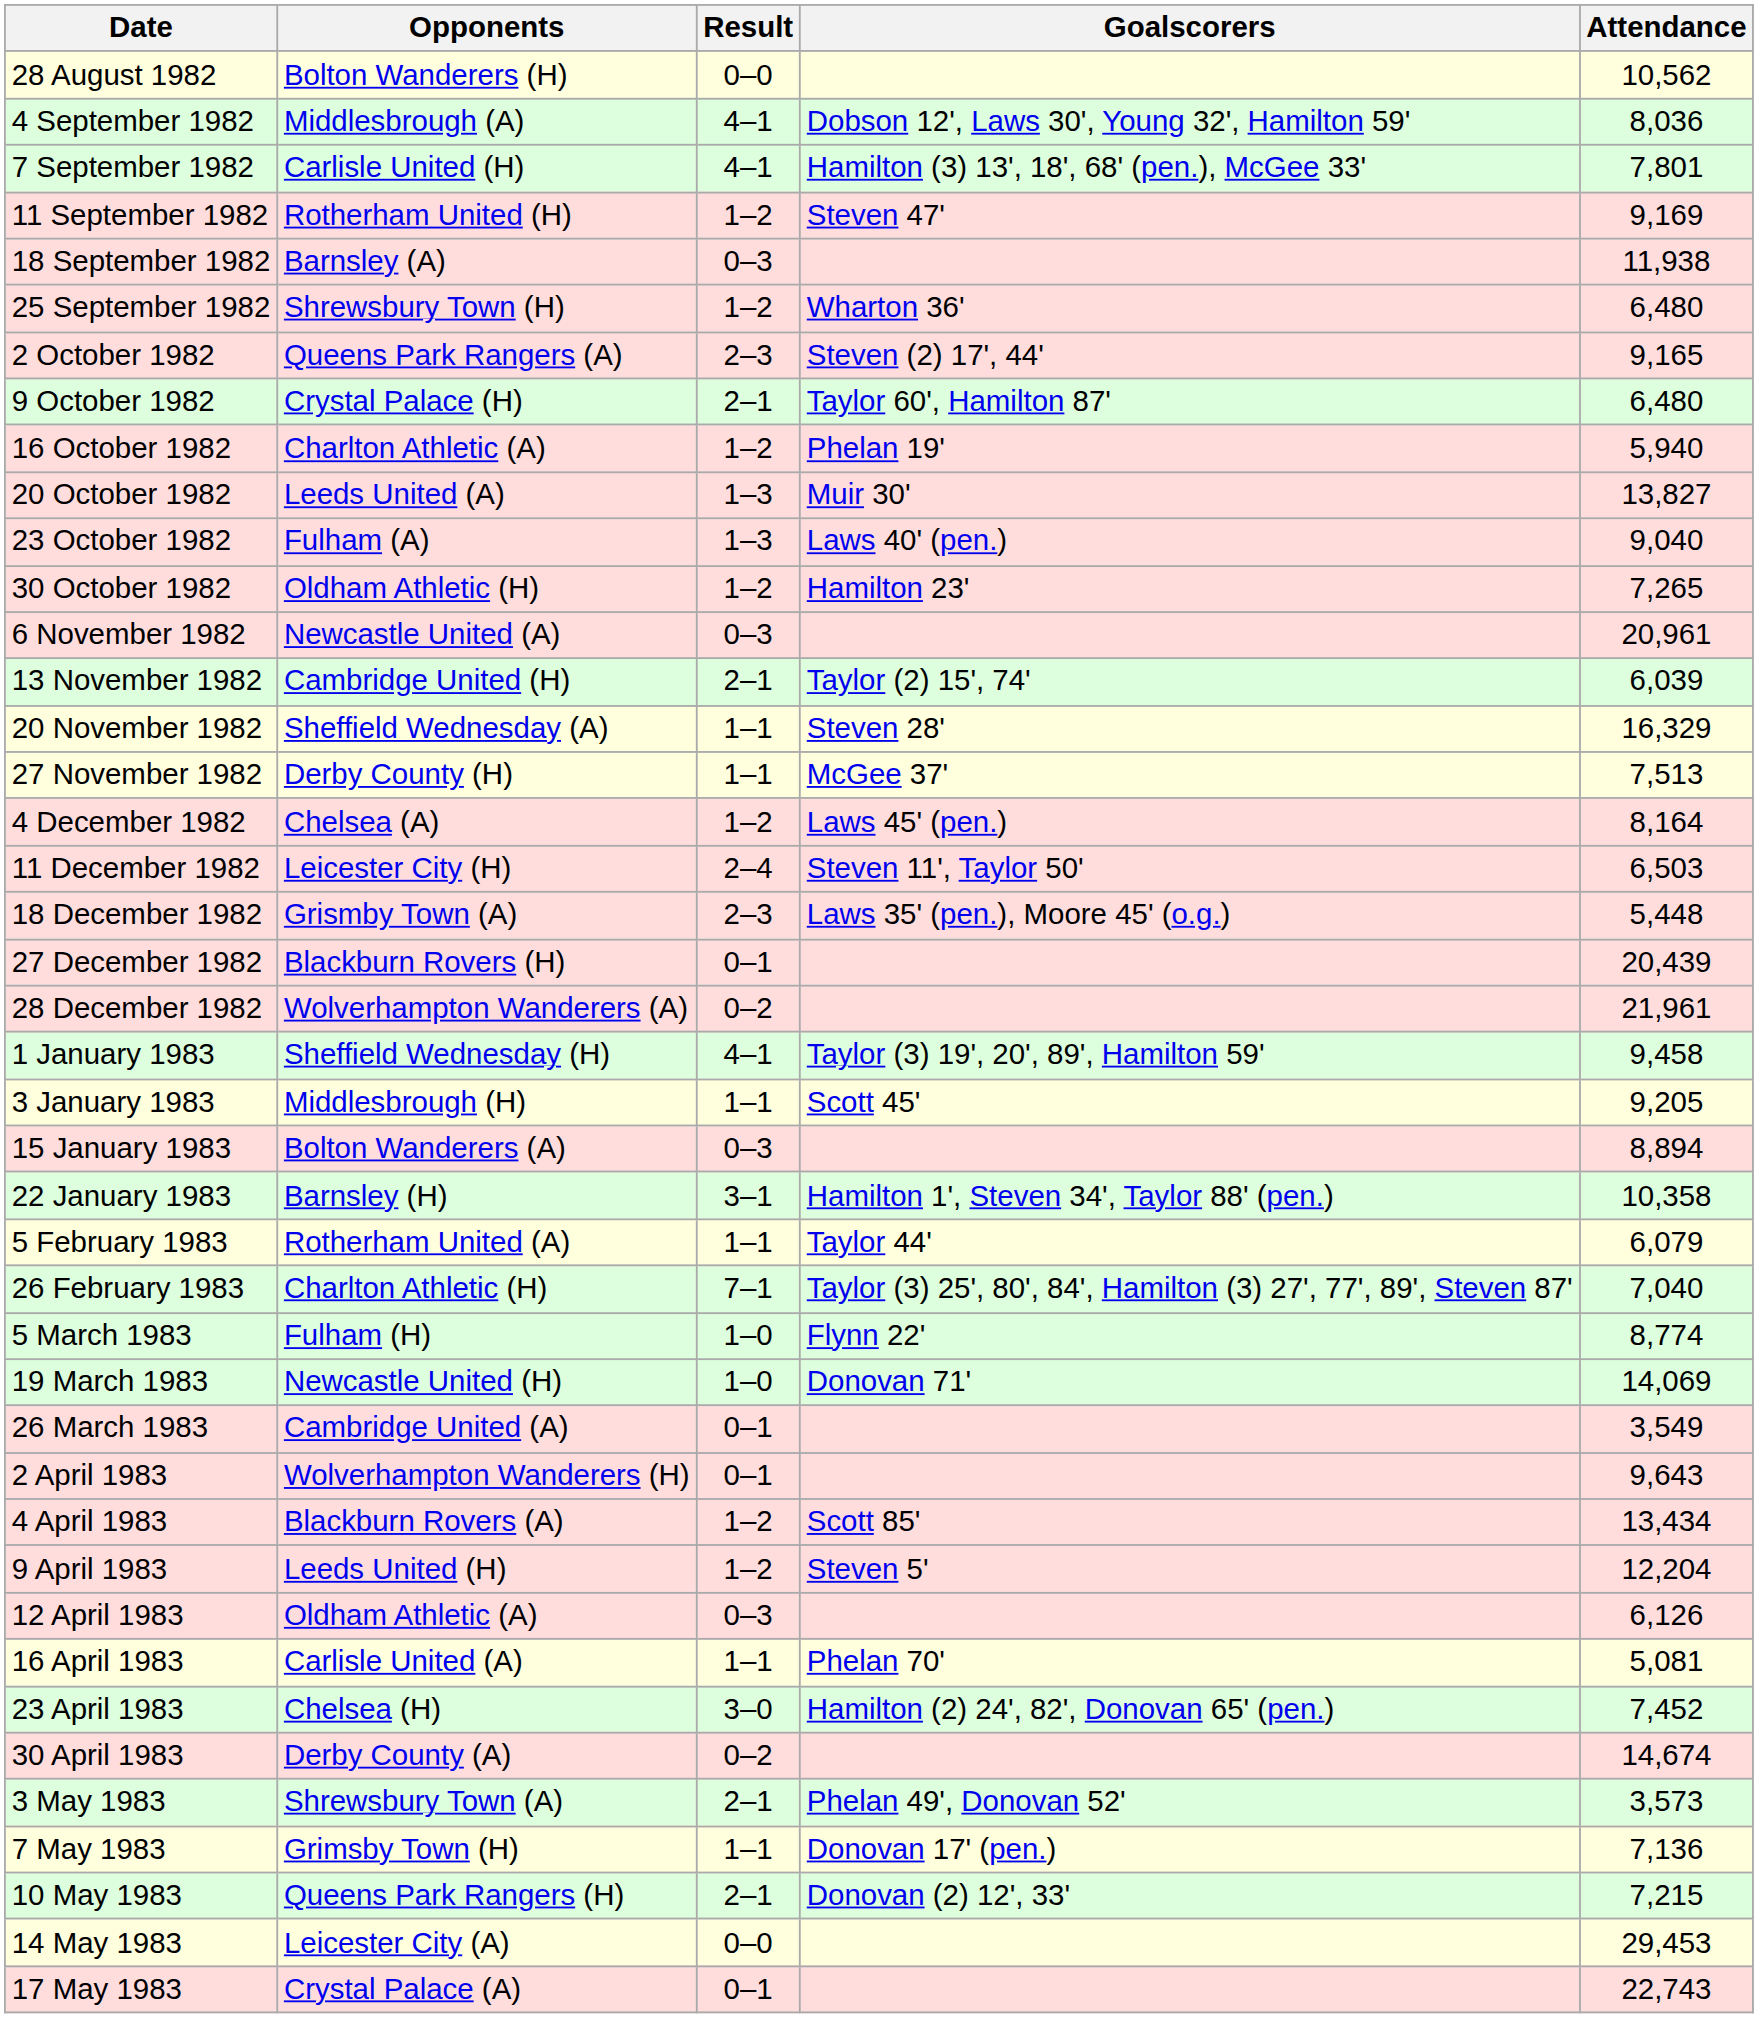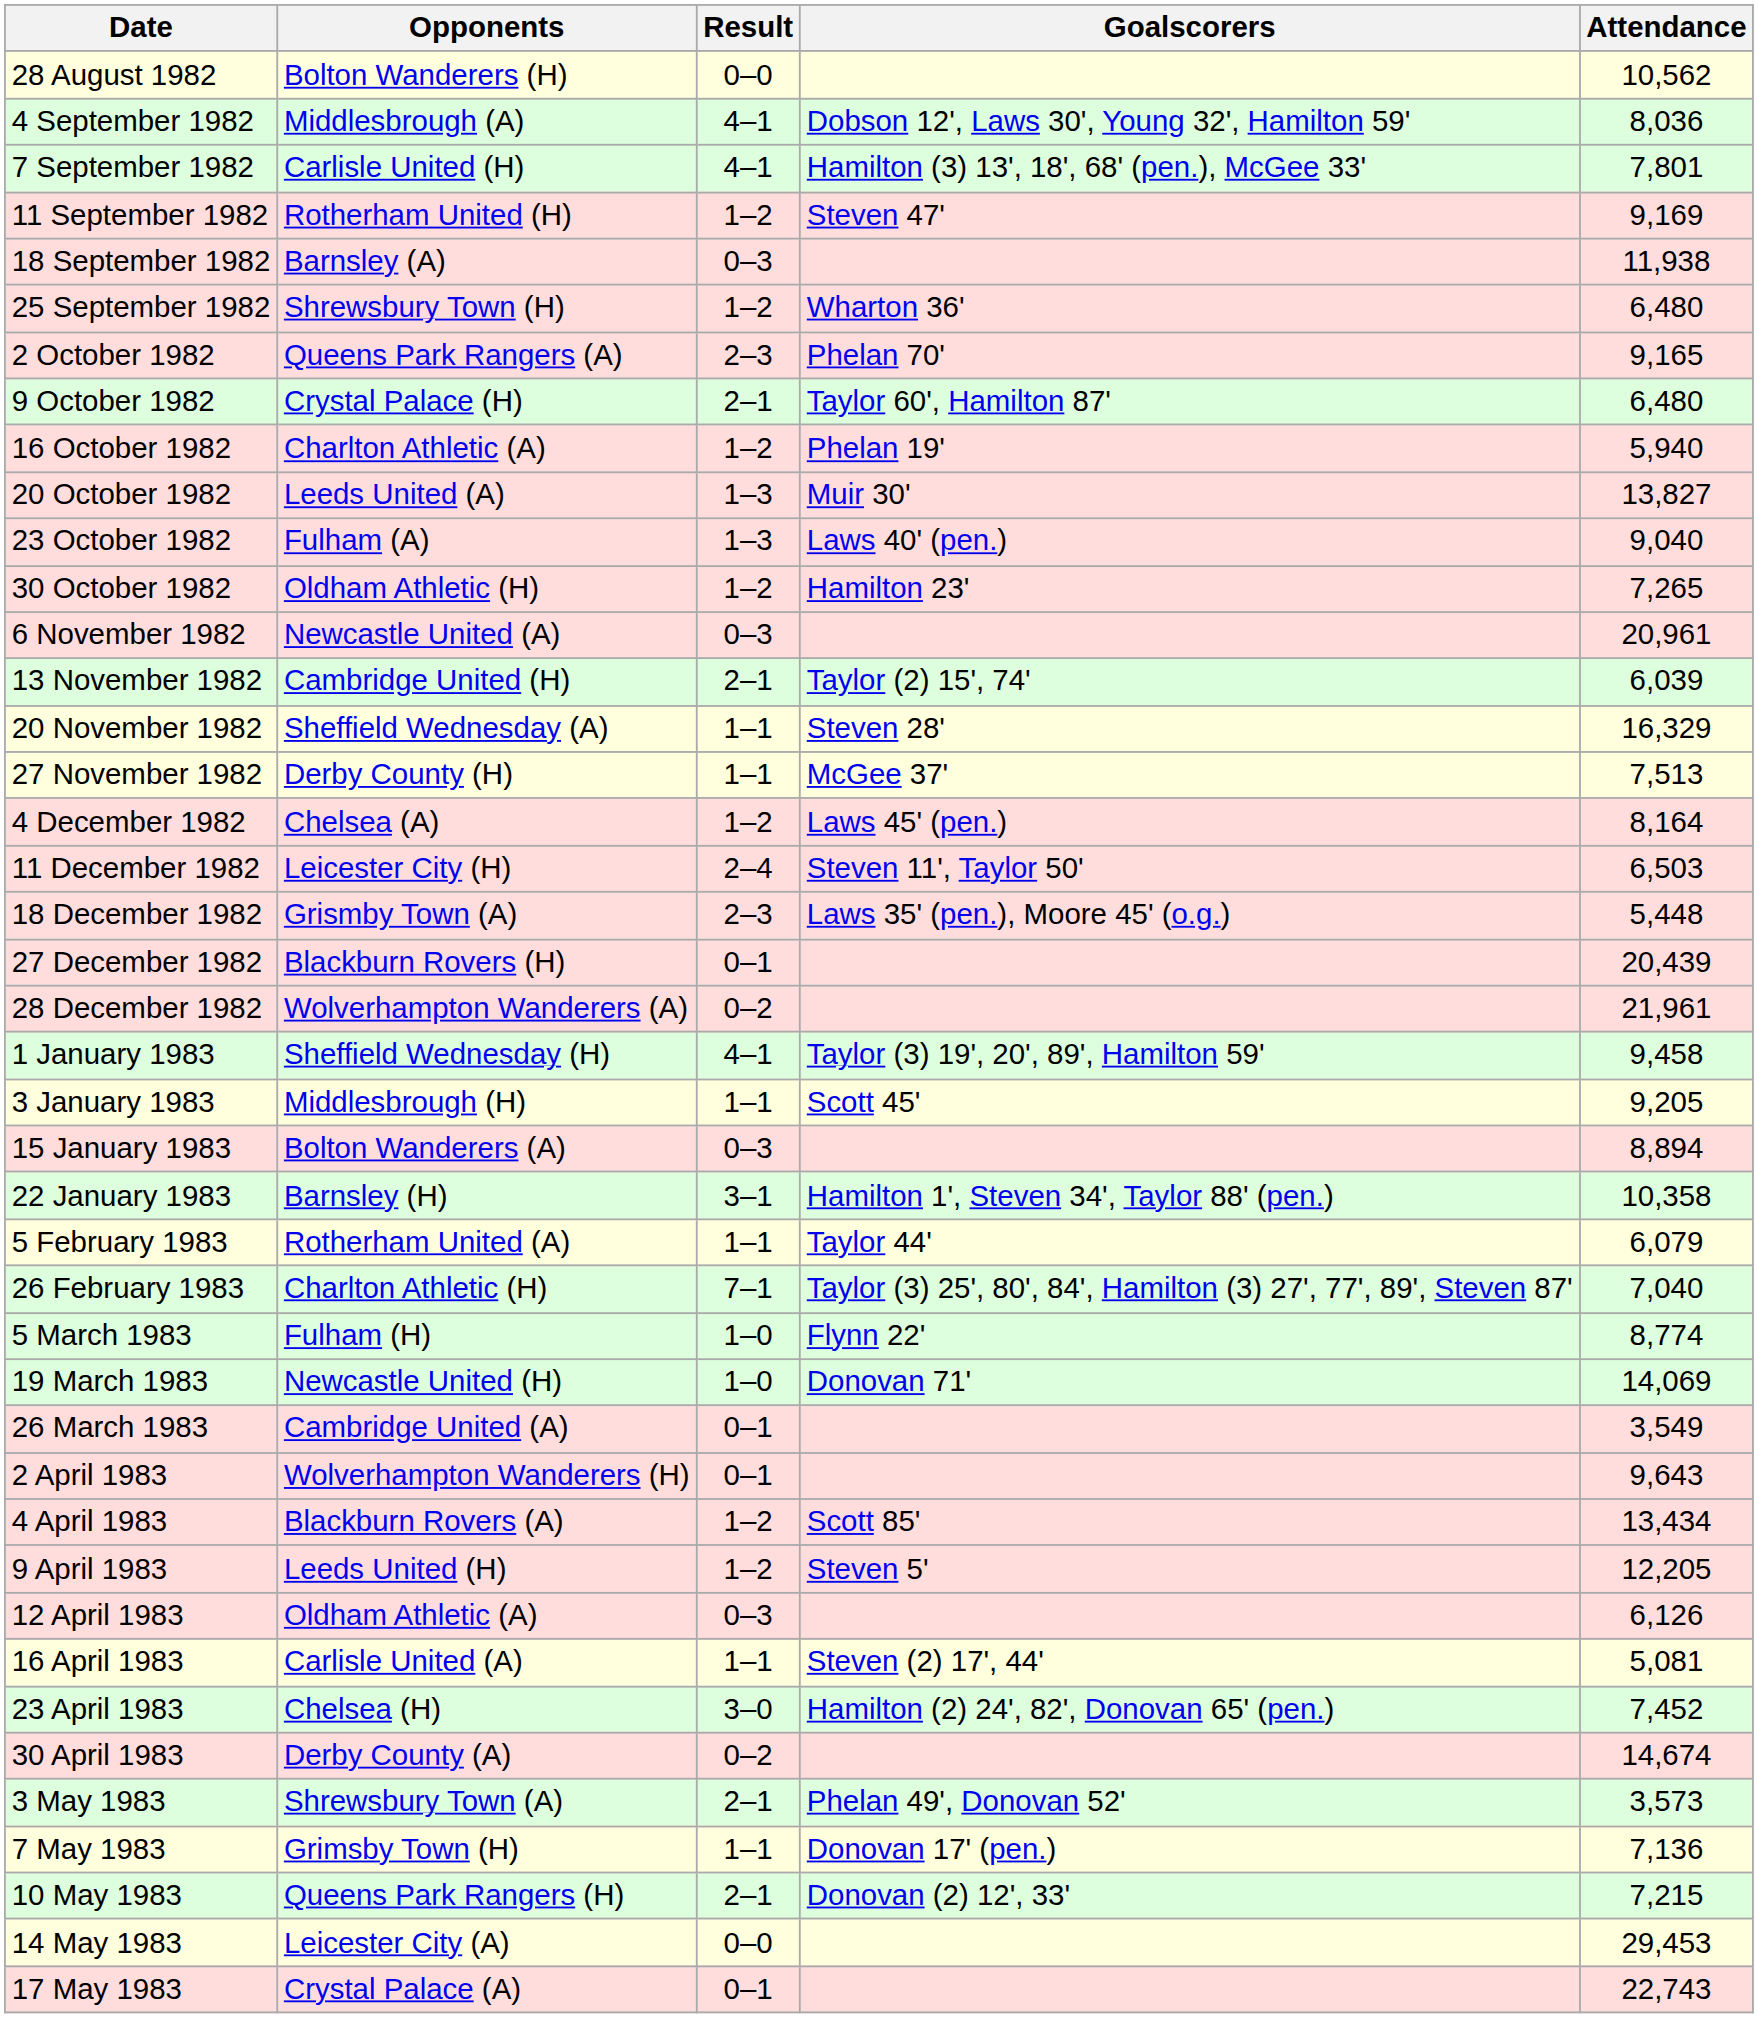2 October 1982 | Goalscorers: Steven (2) 17', 44' -> Phelan 70'
9 April 1983 | Attendance: 12,204 -> 12,205
16 April 1983 | Goalscorers: Phelan 70' -> Steven (2) 17', 44'
